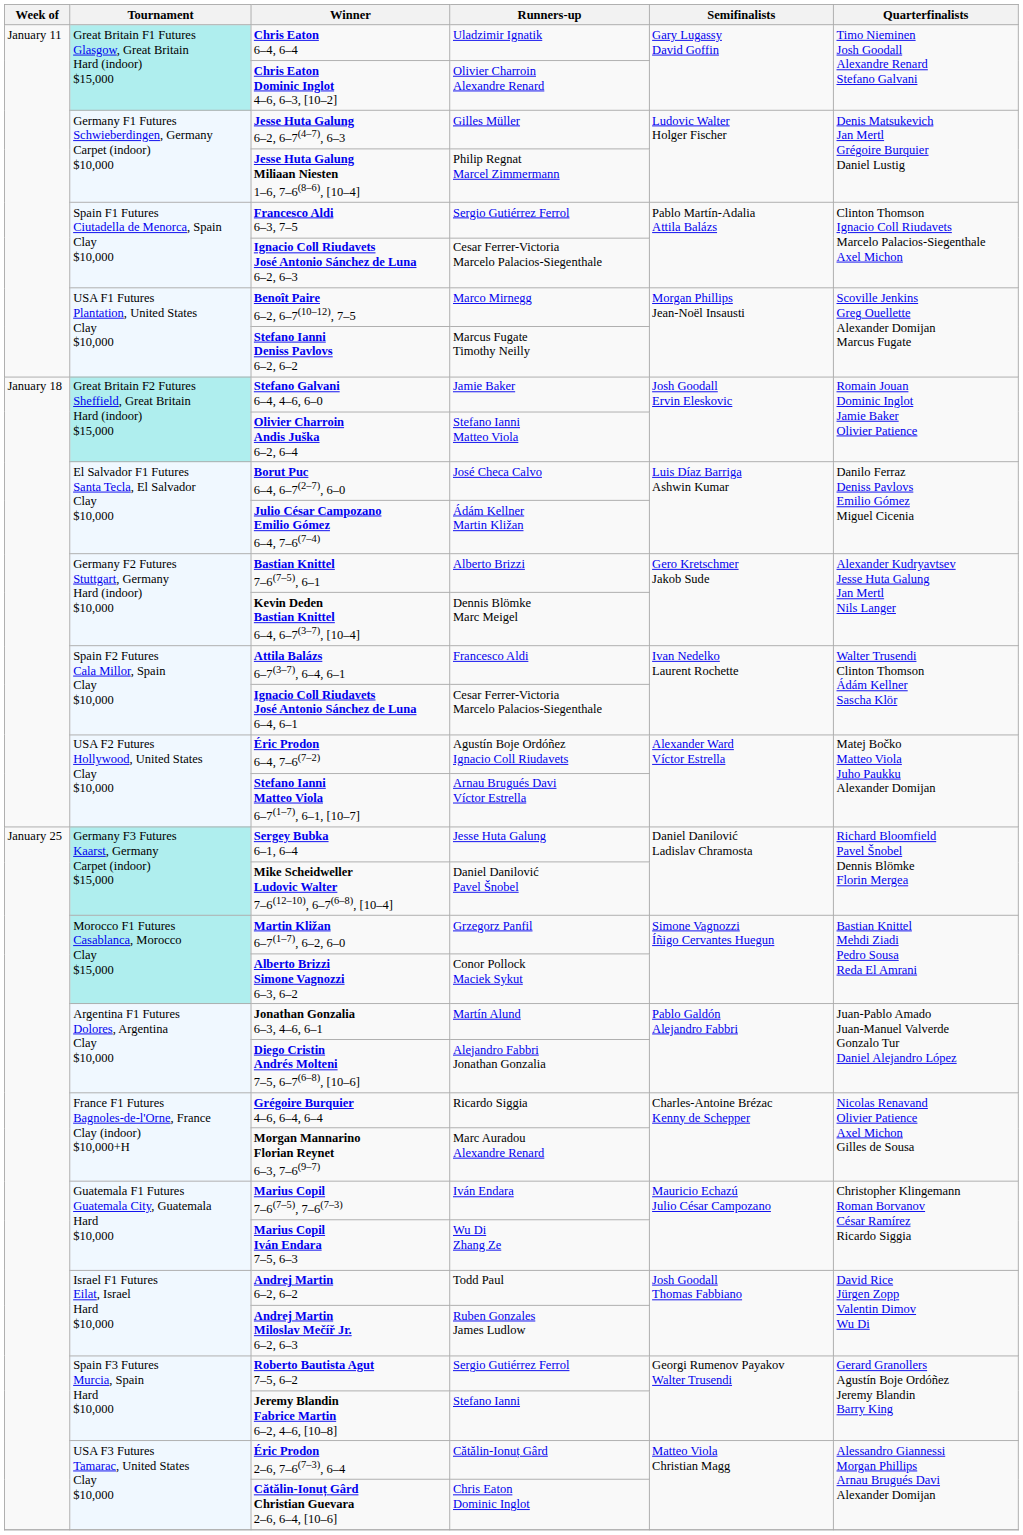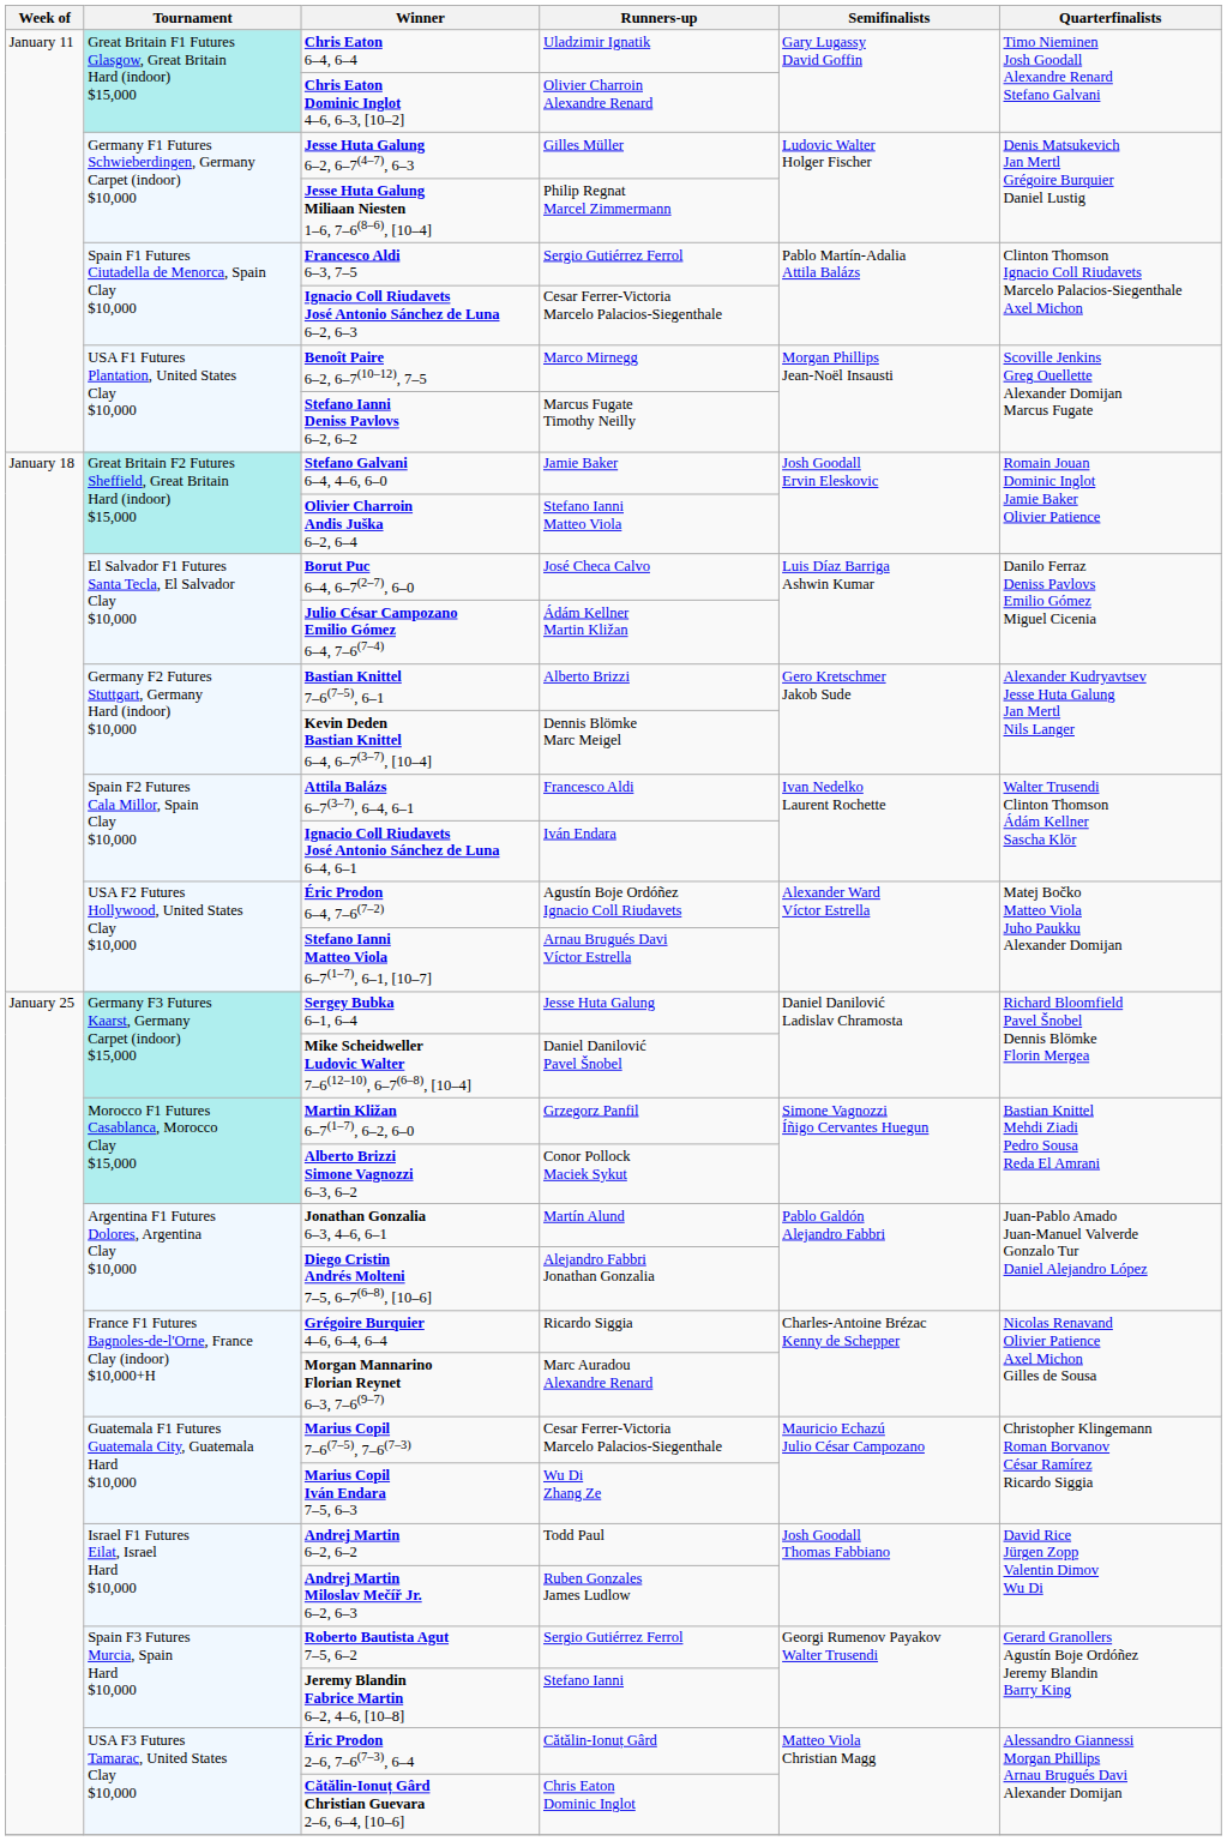Ignacio Coll Riudavets José Antonio Sánchez de Luna 6–4, 6–1 | Runners-up: Cesar Ferrer-Victoria Marcelo Palacios-Siegenthale -> Iván Endara
Marius Copil 7–6(7–5), 7–6(7–3) | Runners-up: Iván Endara -> Cesar Ferrer-Victoria Marcelo Palacios-Siegenthale
